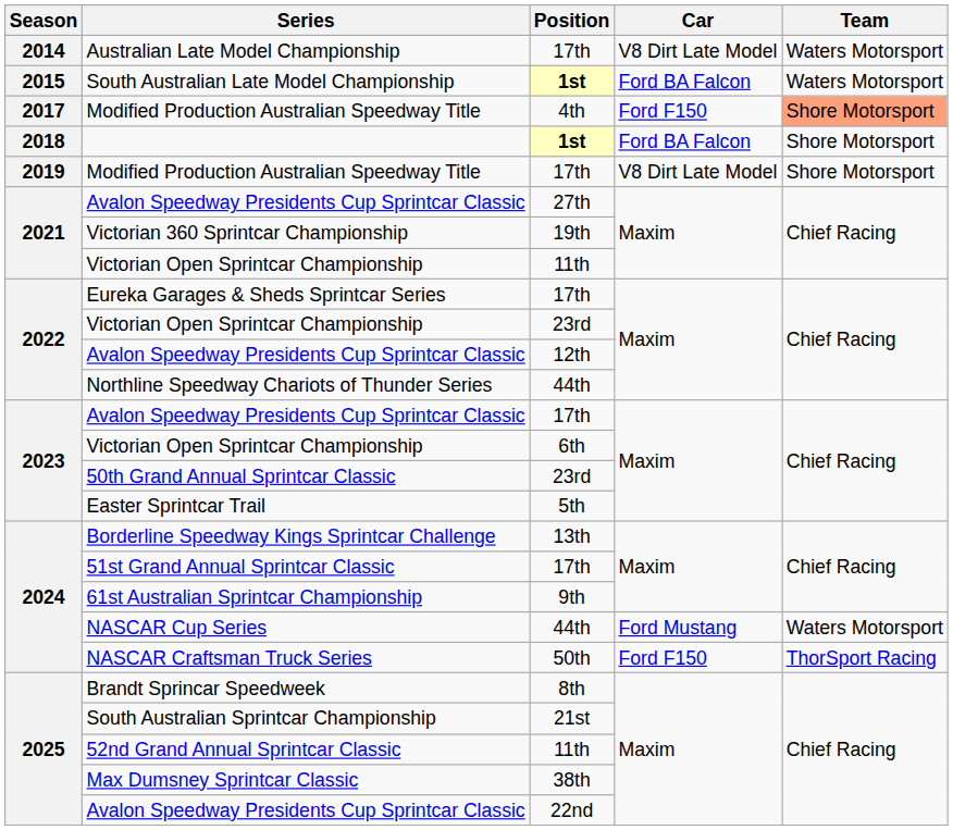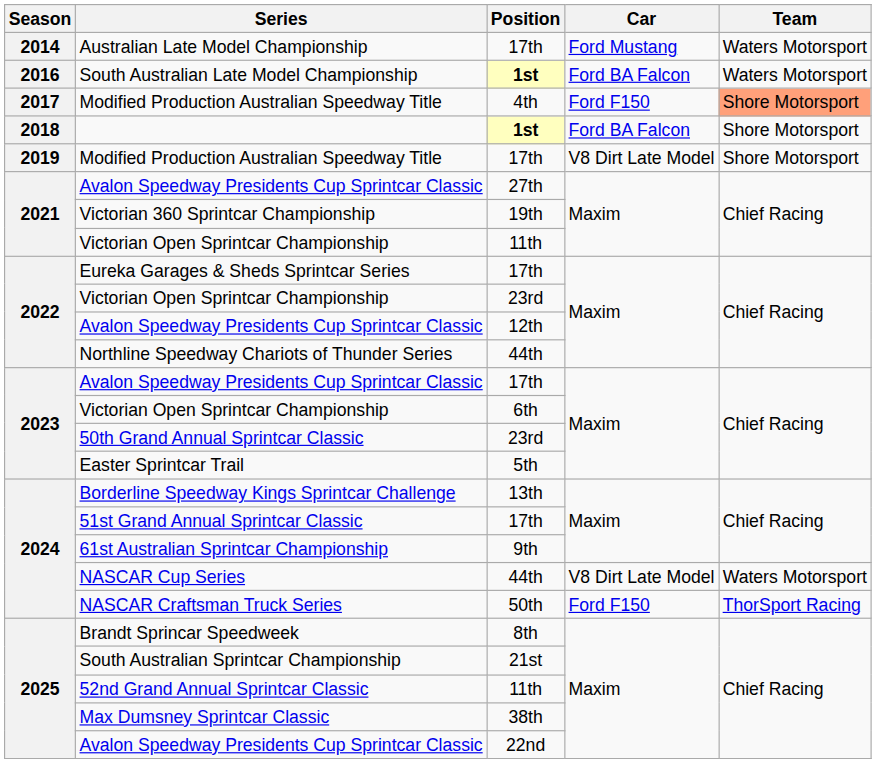Australian Late Model Championship | Car: V8 Dirt Late Model -> Ford Mustang
South Australian Late Model Championship | Season: 2015 -> 2016
NASCAR Cup Series | Car: Ford Mustang -> V8 Dirt Late Model
